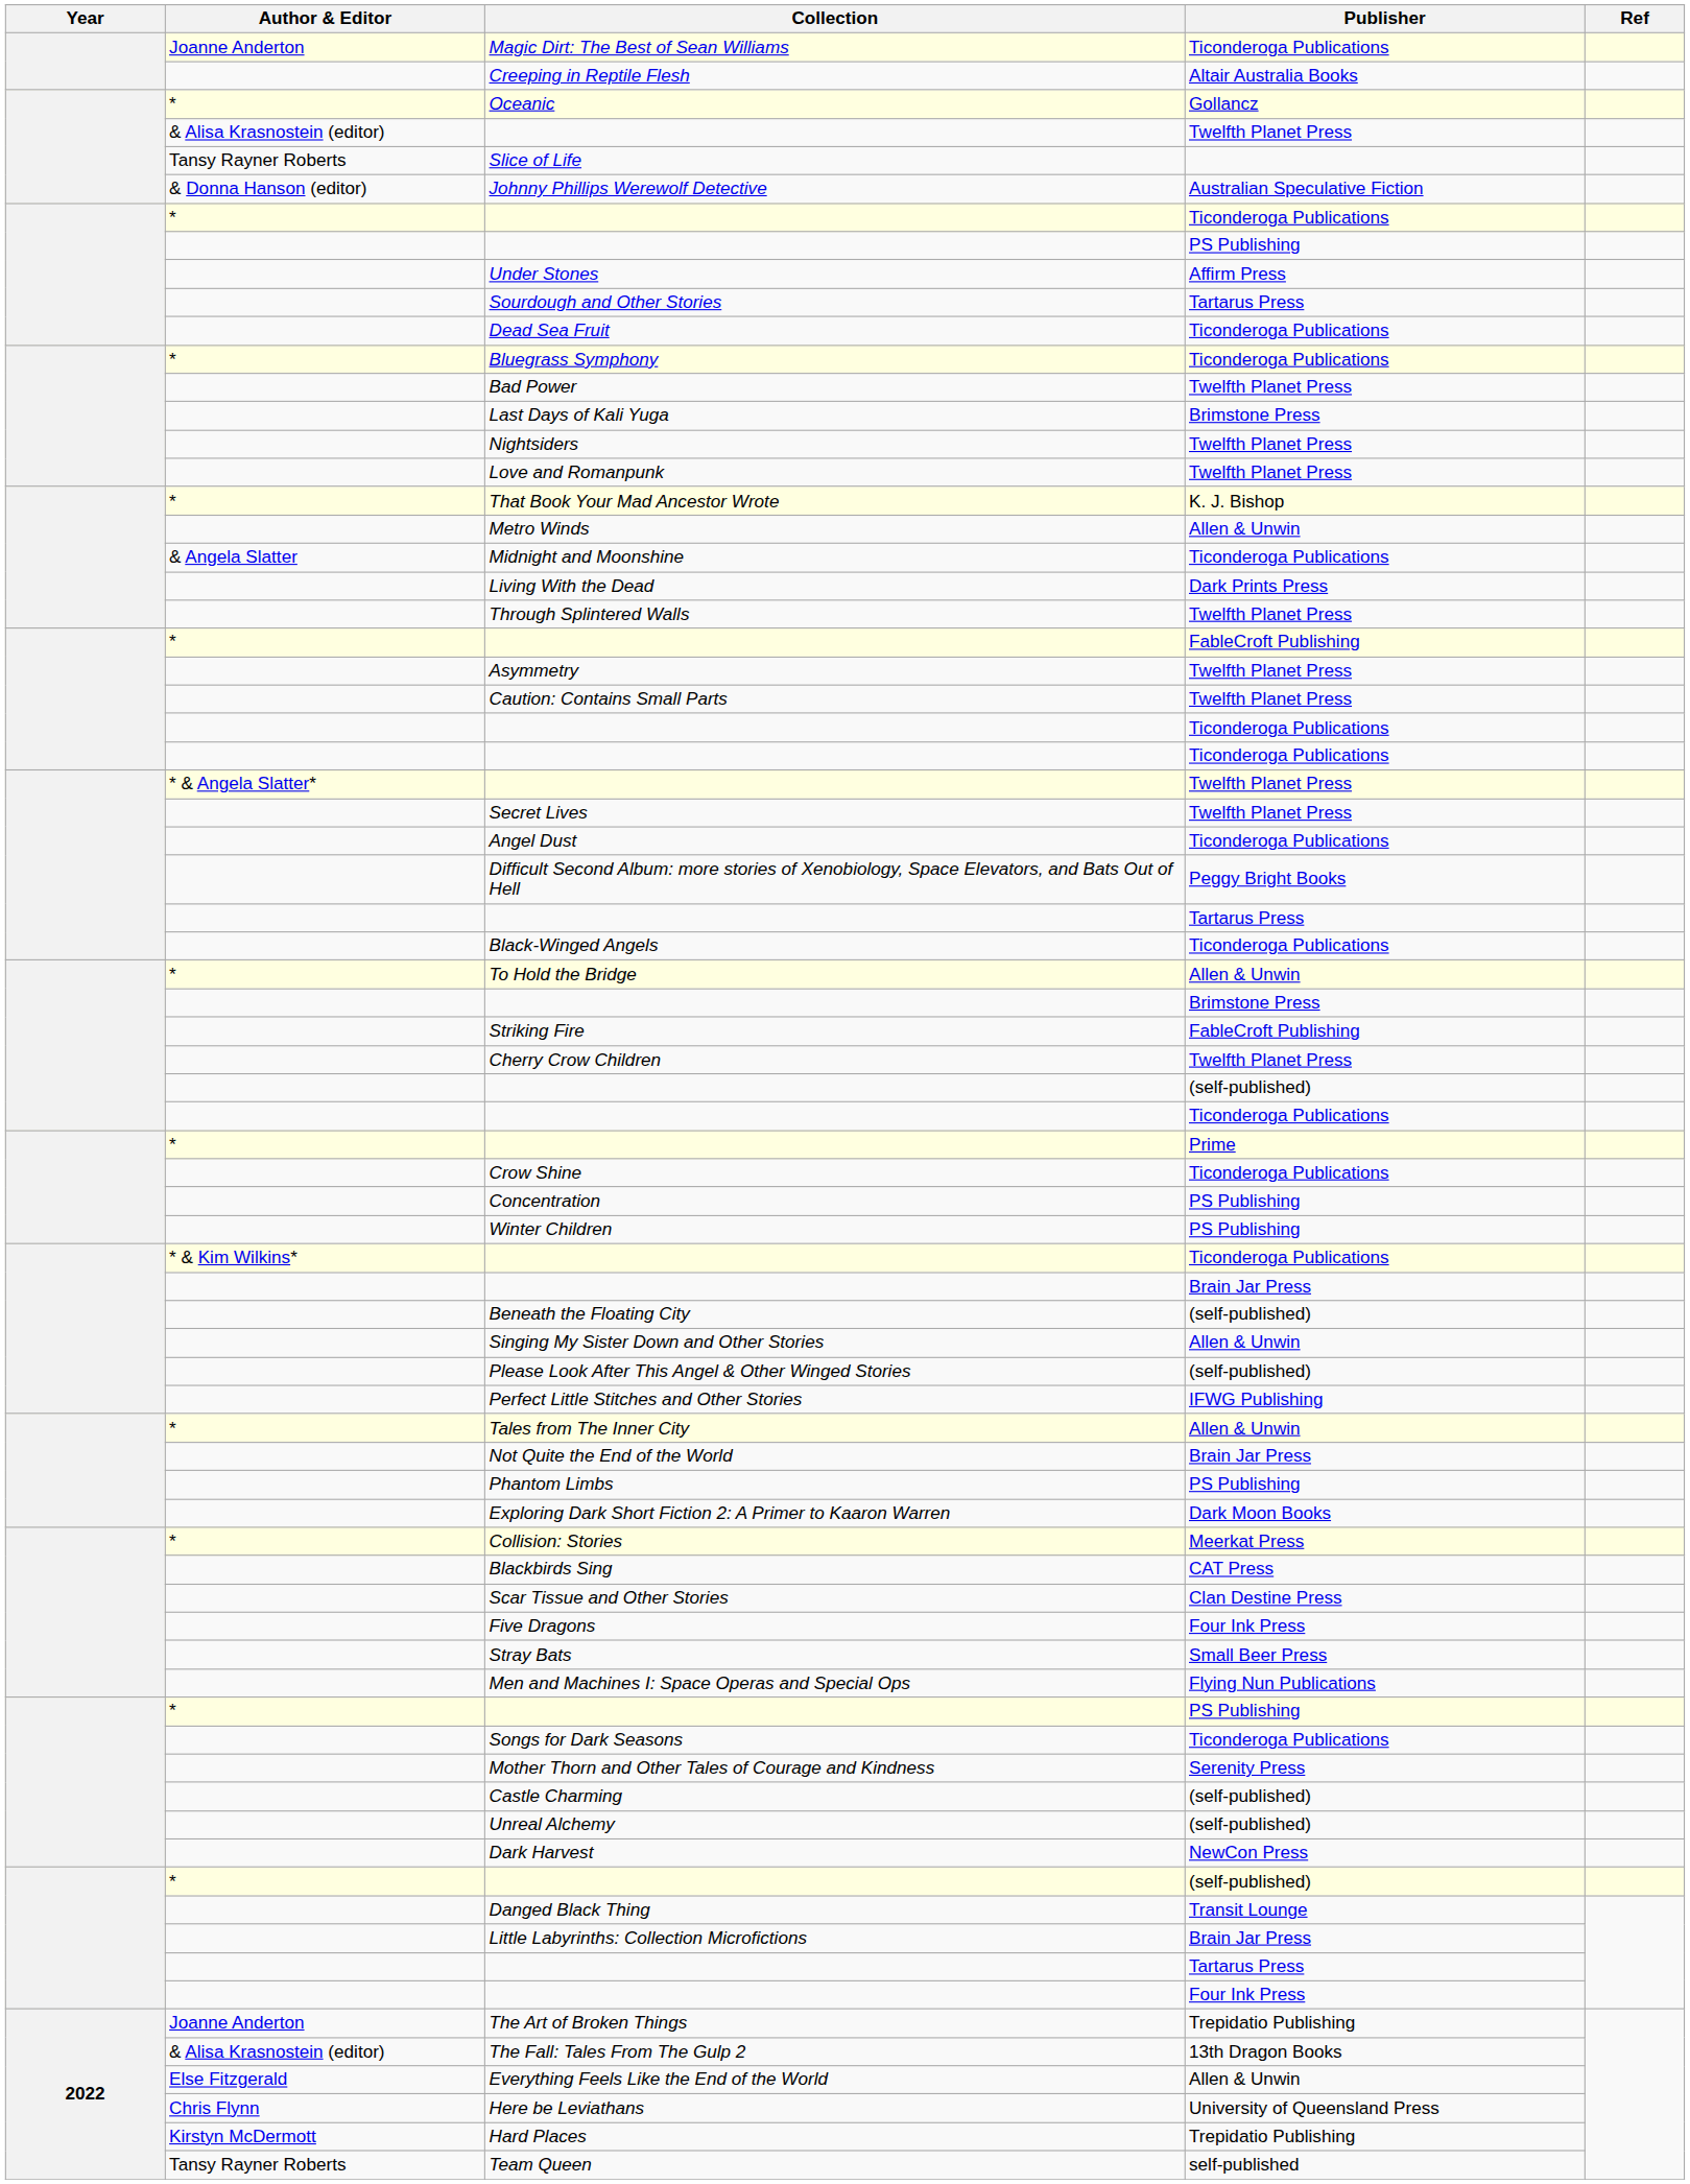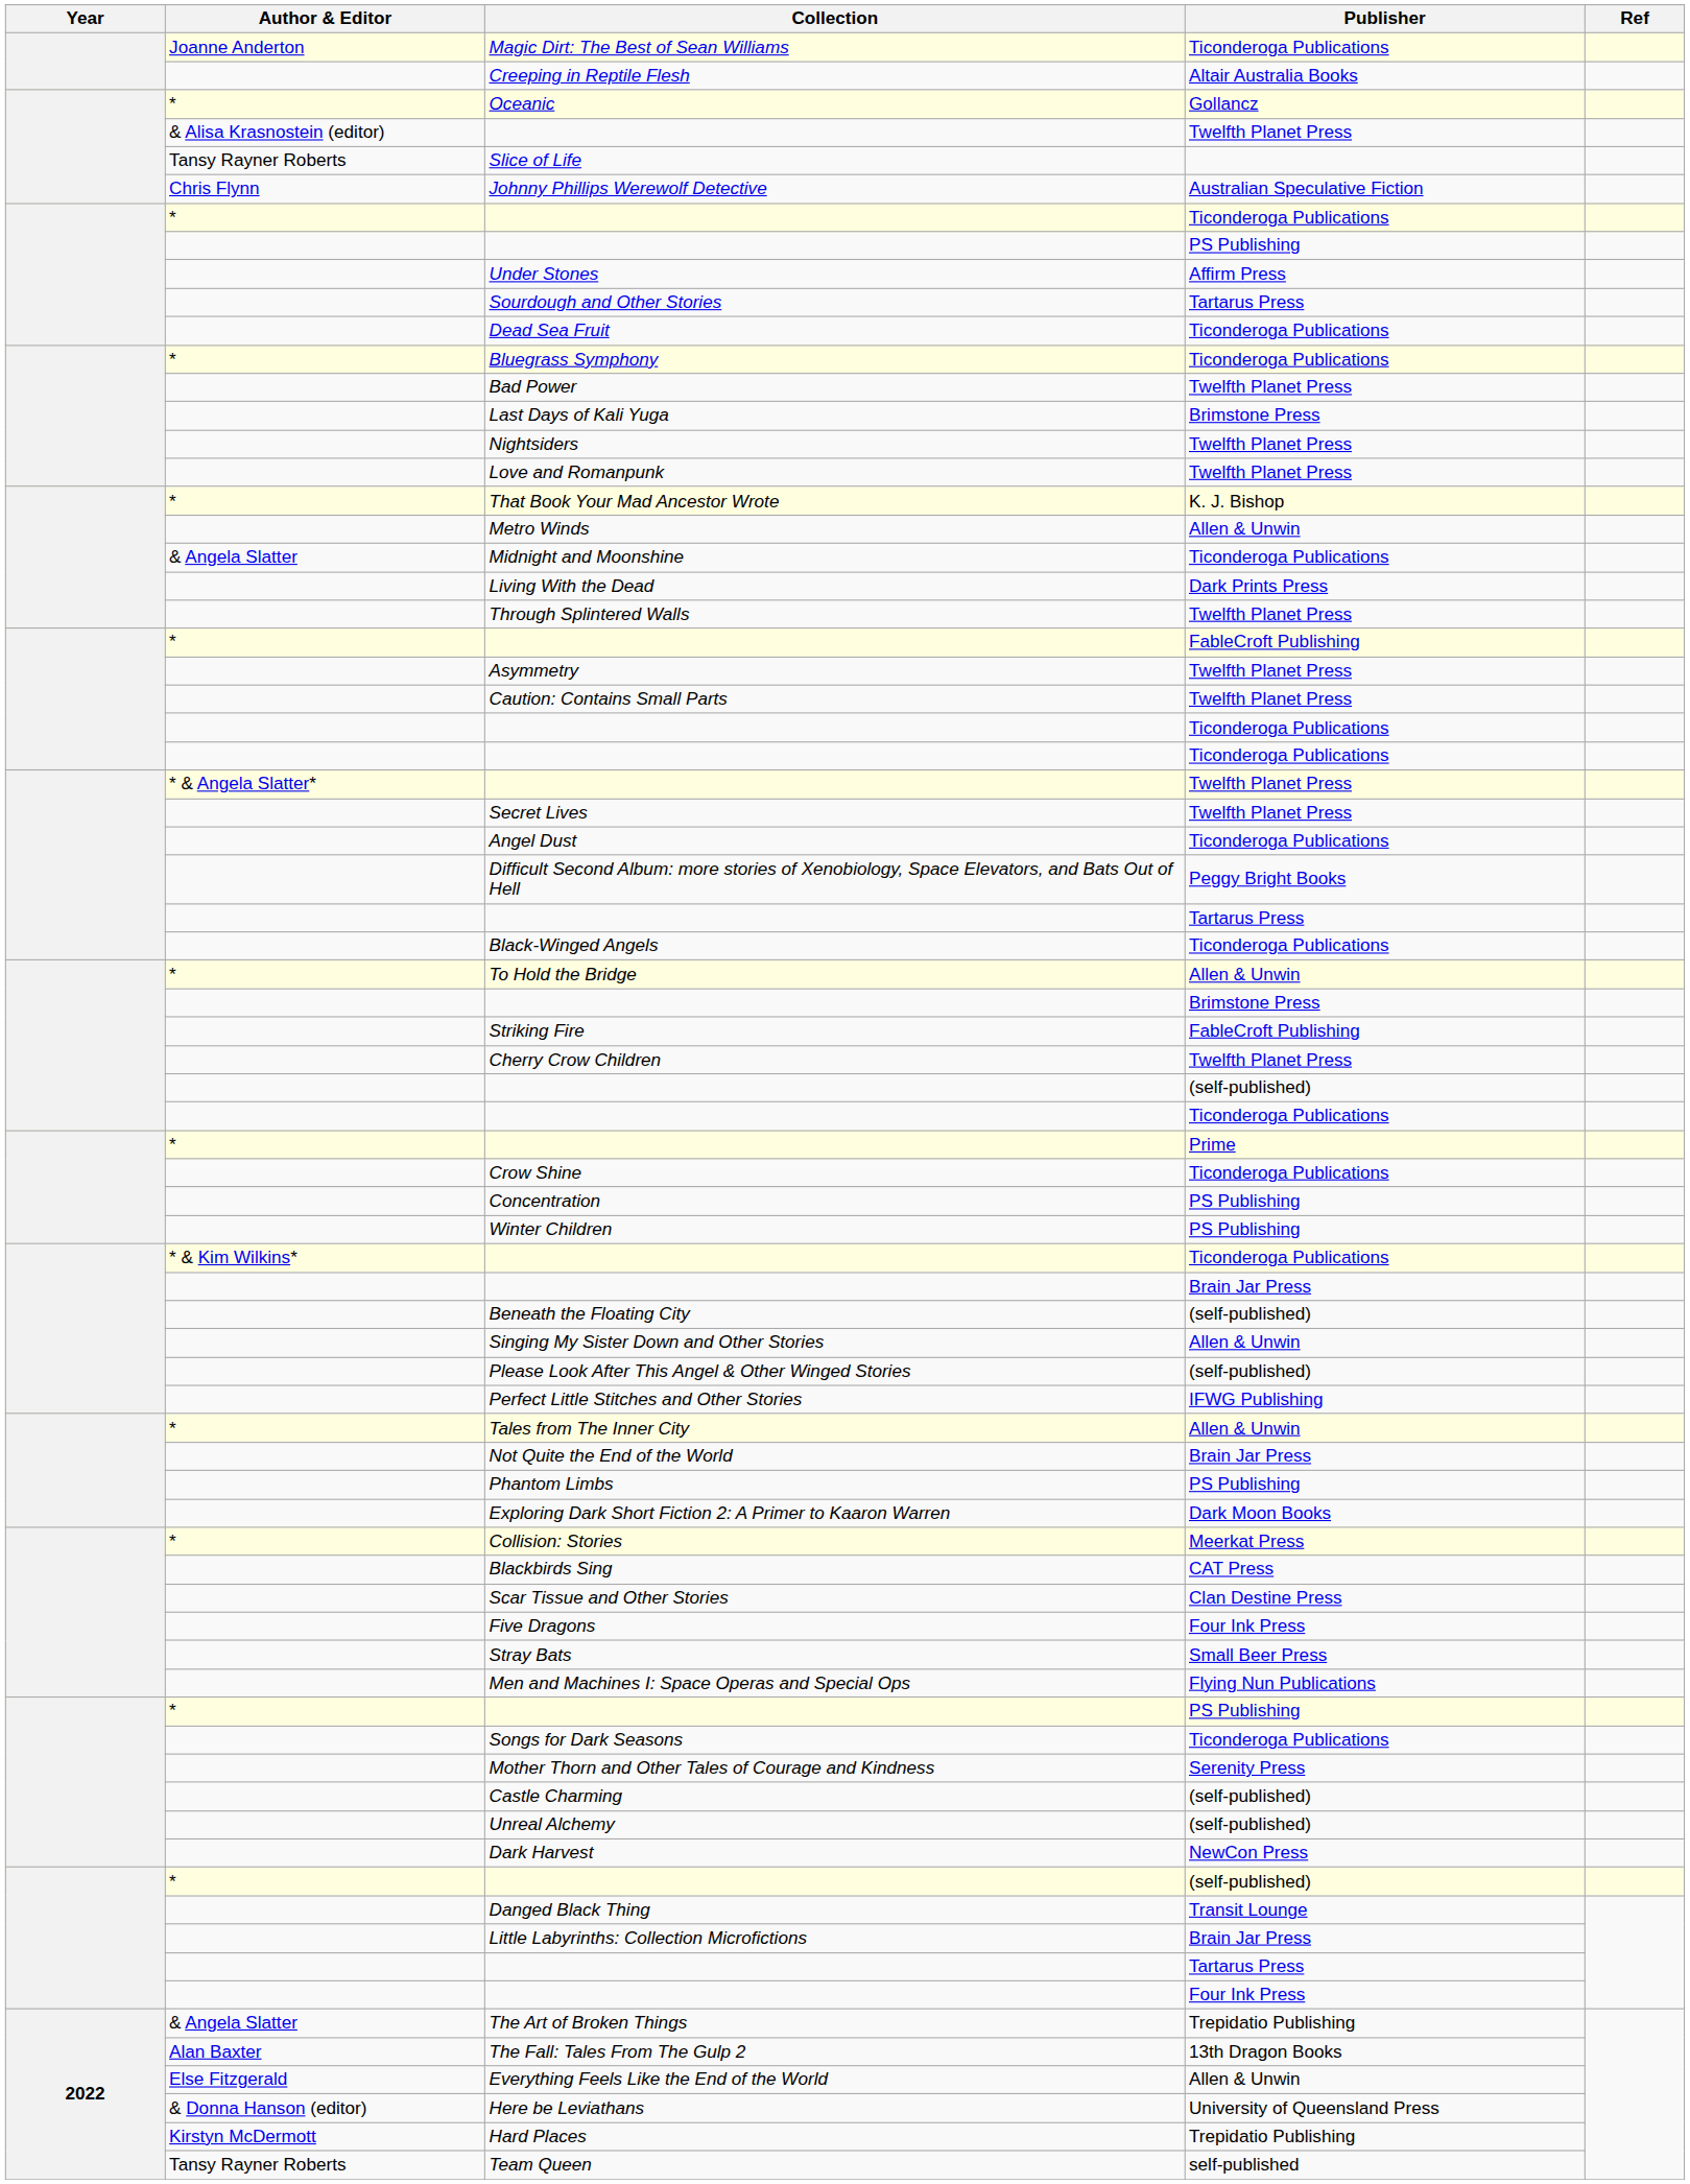Johnny Phillips Werewolf Detective | Author & Editor: & Donna Hanson (editor) -> Chris Flynn
The Art of Broken Things | Author & Editor: Joanne Anderton -> & Angela Slatter
The Fall: Tales From The Gulp 2 | Author & Editor: & Alisa Krasnostein (editor) -> Alan Baxter
Here be Leviathans | Author & Editor: Chris Flynn -> & Donna Hanson (editor)
